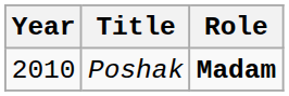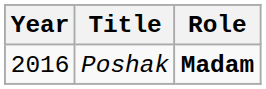Poshak | Year: 2010 -> 2016
